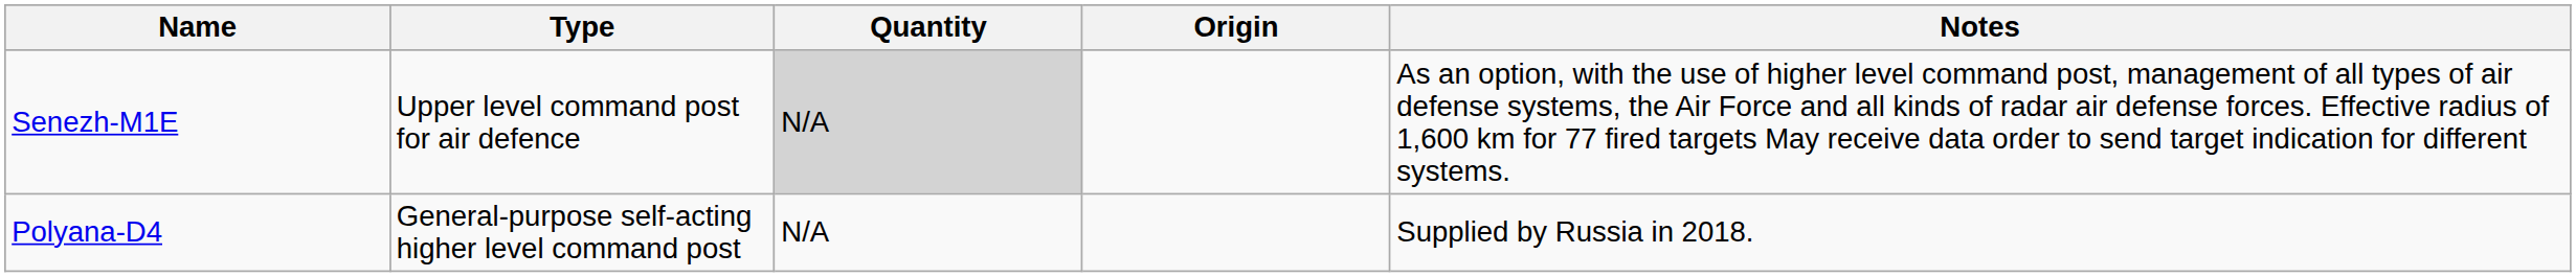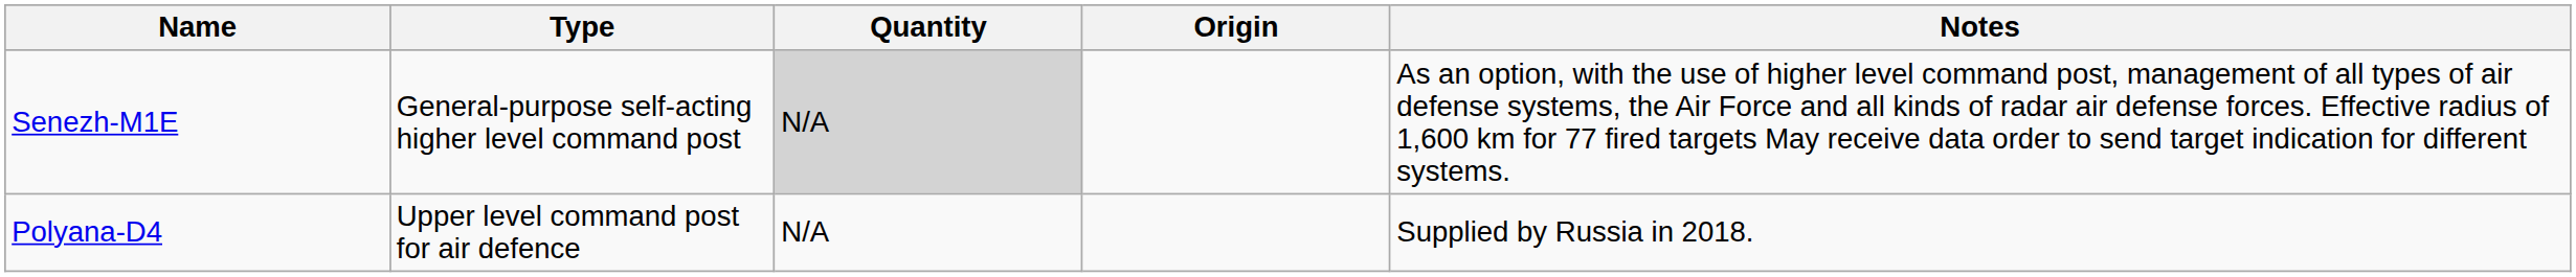Senezh-M1E | Type: Upper level command post for air defence -> General-purpose self-acting higher level command post
Polyana-D4 | Type: General-purpose self-acting higher level command post -> Upper level command post for air defence
